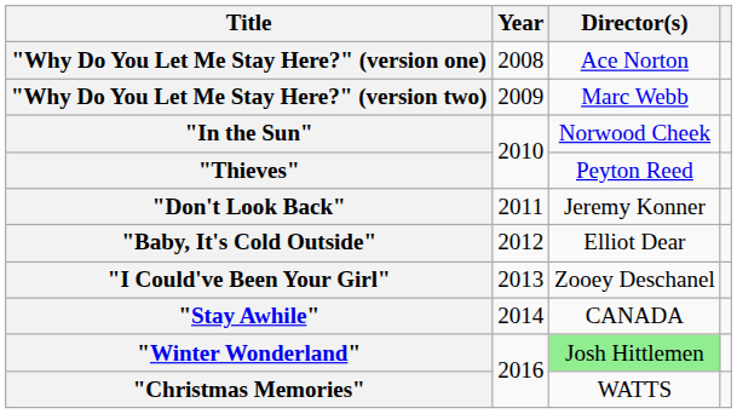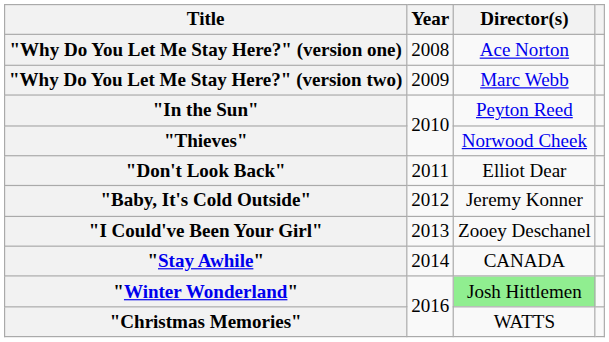"In the Sun" | Director(s): Norwood Cheek -> Peyton Reed
"Thieves" | Director(s): Peyton Reed -> Norwood Cheek
"Don't Look Back" | Director(s): Jeremy Konner -> Elliot Dear
"Baby, It's Cold Outside" | Director(s): Elliot Dear -> Jeremy Konner
